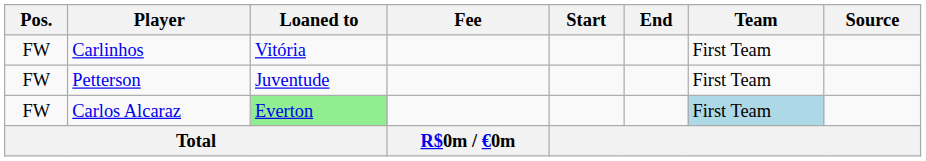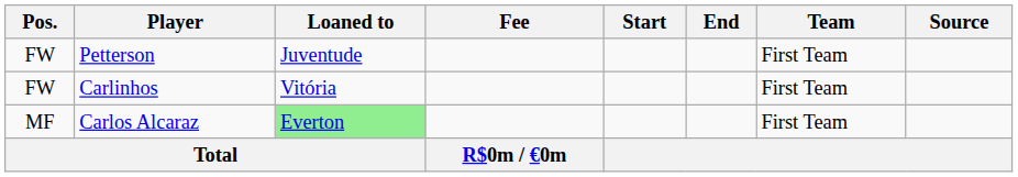rows swapped: Petterson <-> Carlinhos
Carlos Alcaraz | Pos.: FW -> MF
Carlos Alcaraz | Team: lightblue background -> no background
